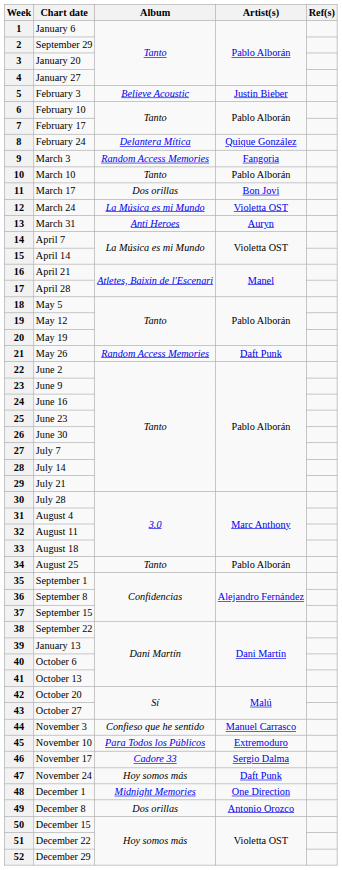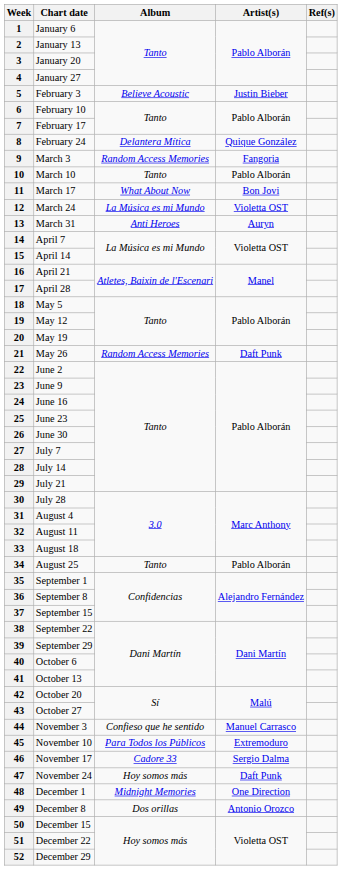2 | Chart date: September 29 -> January 13
11 | Album: Dos orillas -> What About Now
39 | Chart date: January 13 -> September 29
